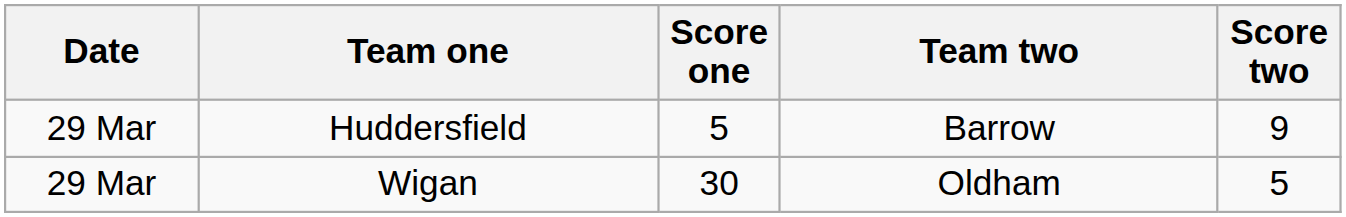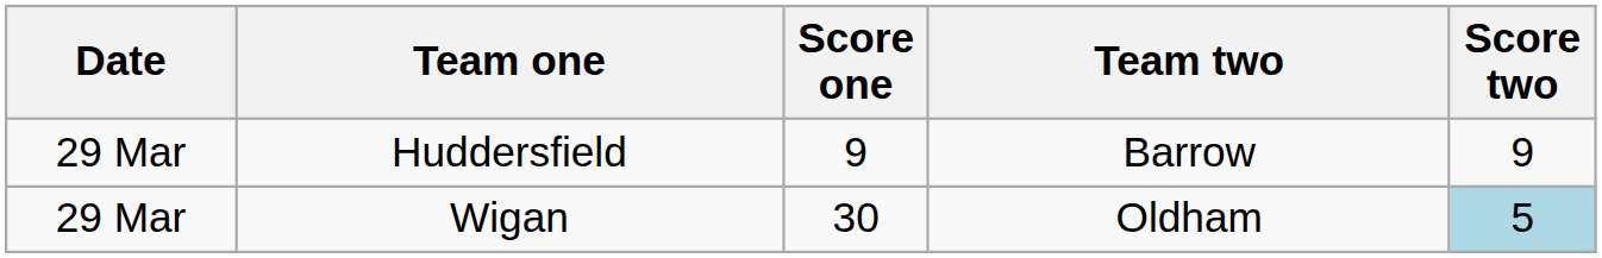Huddersfield | Score one: 5 -> 9
Wigan | Score two: no background -> lightblue background
